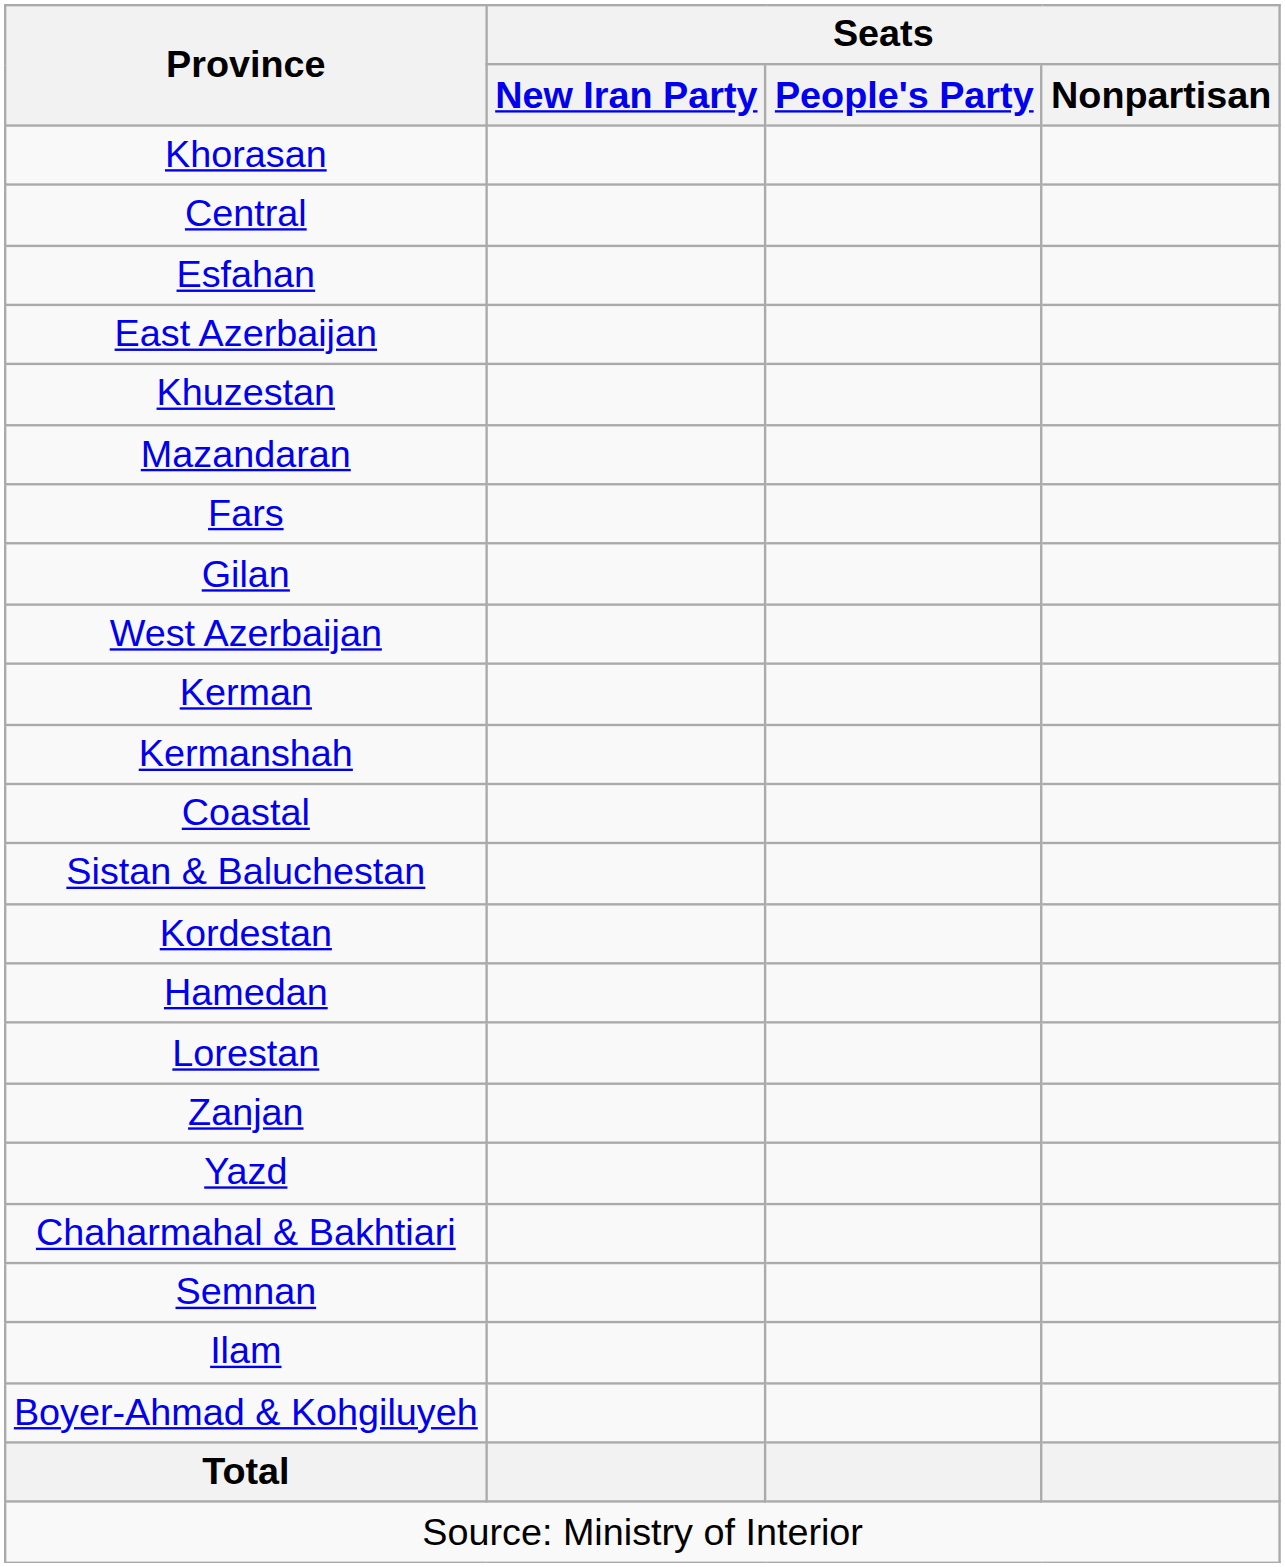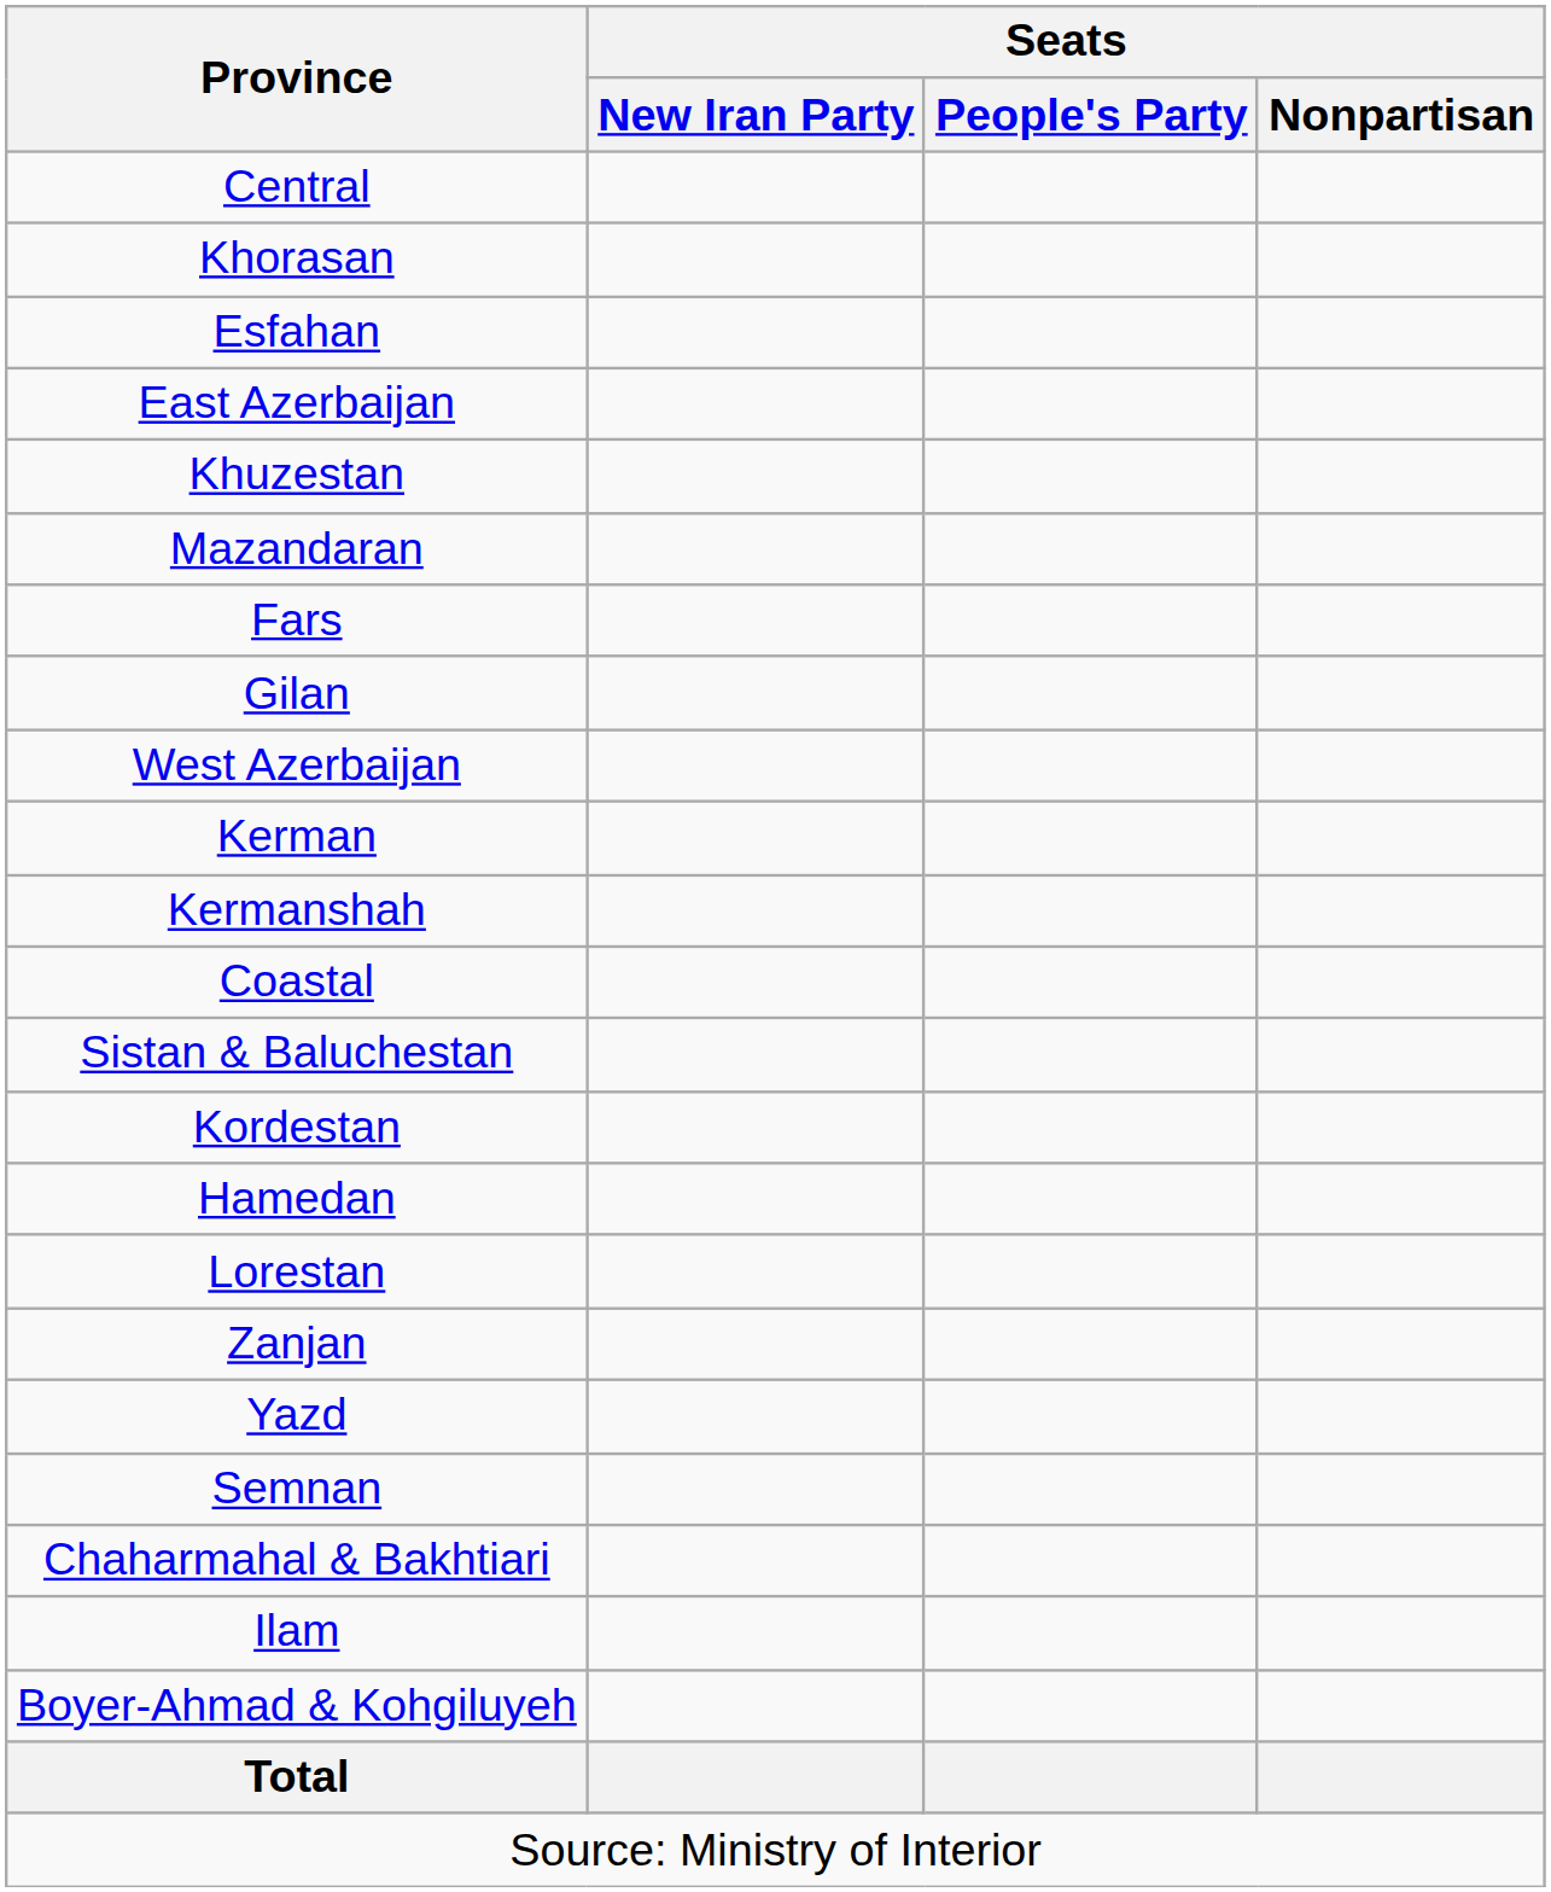rows swapped: Central <-> Khorasan
rows swapped: Chaharmahal & Bakhtiari <-> Semnan
